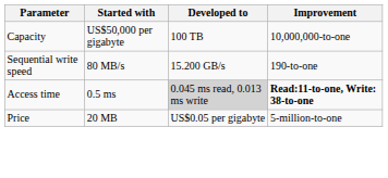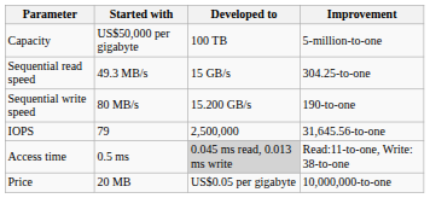Capacity | Improvement: 10,000,000-to-one -> 5-million-to-one
+ row: Sequential read speed | 49.3 MB/s | 15 GB/s | 304.25-to-one
+ row: IOPS | 79 | 2,500,000 | 31,645.56-to-one
Access time | Improvement: bold -> normal
Price | Improvement: 5-million-to-one -> 10,000,000-to-one
